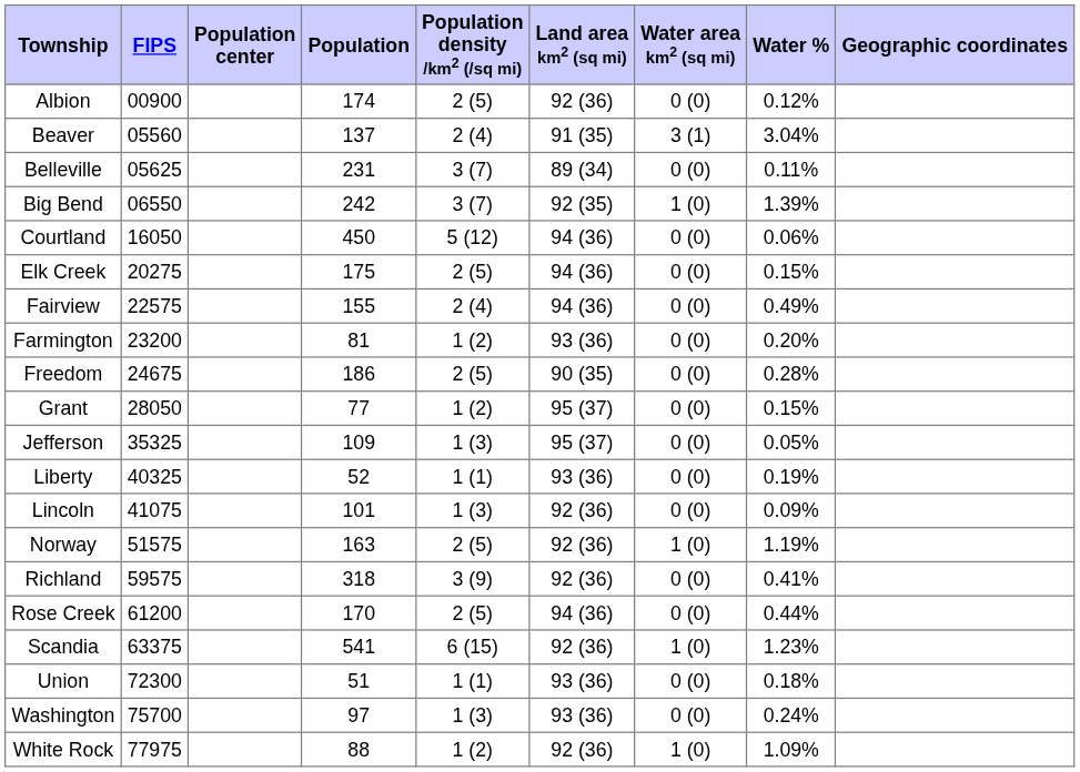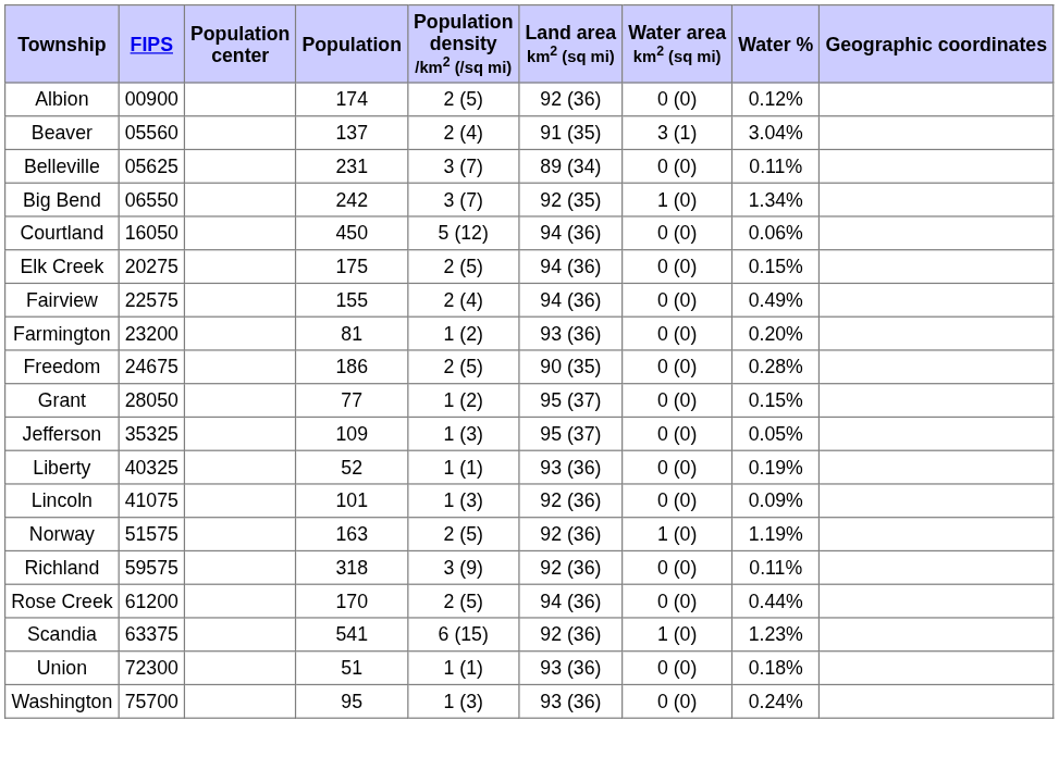Big Bend | Water %: 1.39% -> 1.34%
Richland | Water %: 0.41% -> 0.11%
Washington | Population: 97 -> 95
- row: White Rock | 77975 | 88 | 1 (2) | 92 (36) | 1 (0) | 1.09%
